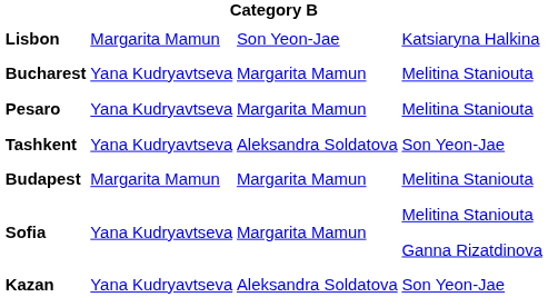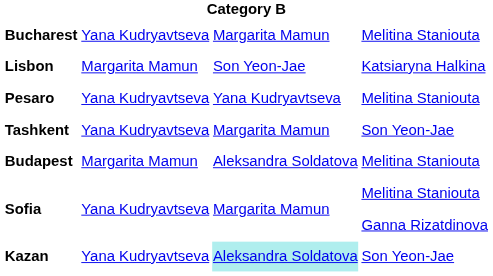rows swapped: Lisbon <-> Bucharest
Pesaro | column 3: Margarita Mamun -> Yana Kudryavtseva
Tashkent | column 3: Aleksandra Soldatova -> Margarita Mamun
Budapest | column 3: Margarita Mamun -> Aleksandra Soldatova
Kazan | column 3: no background -> paleturquoise background
